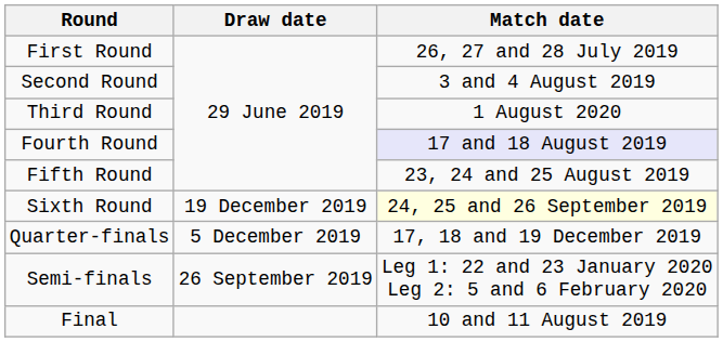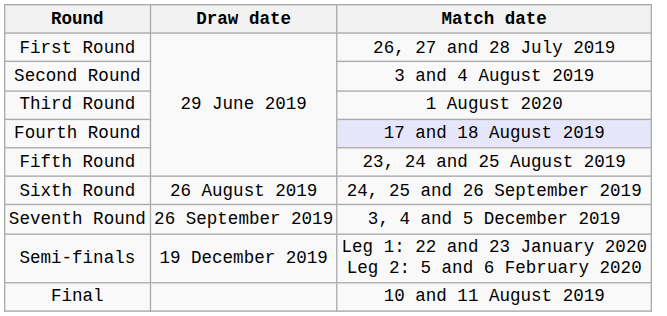Sixth Round | Draw date: 19 December 2019 -> 26 August 2019
Sixth Round | Match date: lightyellow background -> no background
+ row: Seventh Round | 26 September 2019 | 3, 4 and 5 December 2019
- row: Quarter-finals | 5 December 2019 | 17, 18 and 19 December 2019
Semi-finals | Draw date: 26 September 2019 -> 19 December 2019
